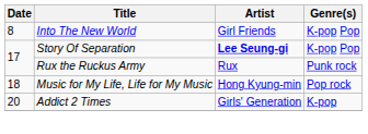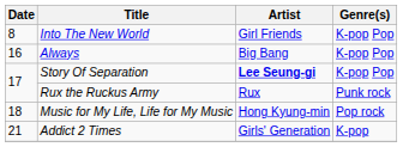+ row: 16 | Always | Big Bang | K-pop Pop
Addict 2 Times | Date: 20 -> 21
